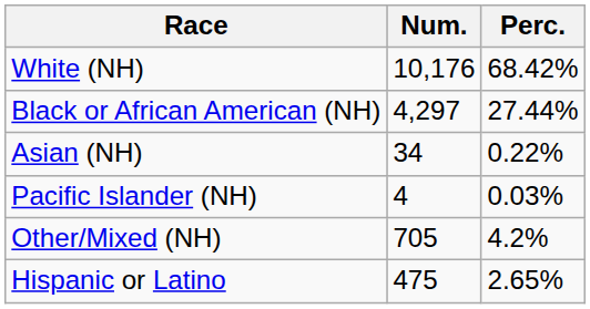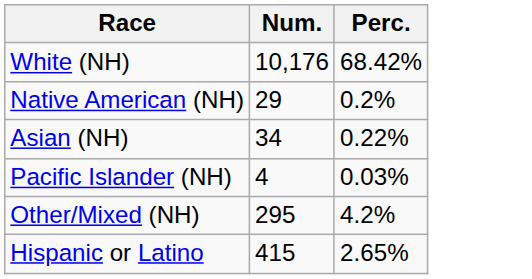- row: Black or African American (NH) | 4,297 | 27.44%
+ row: Native American (NH) | 29 | 0.2%
Other/Mixed (NH) | Num.: 705 -> 295
Hispanic or Latino | Num.: 475 -> 415
